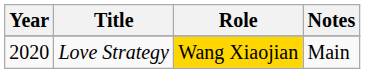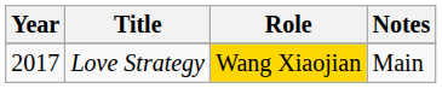Love Strategy | Year: 2020 -> 2017
